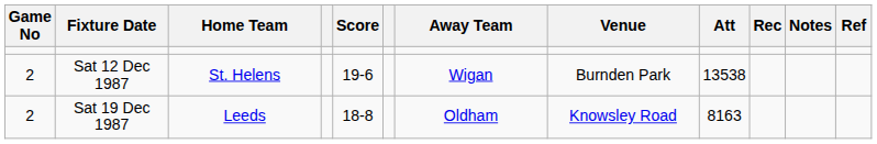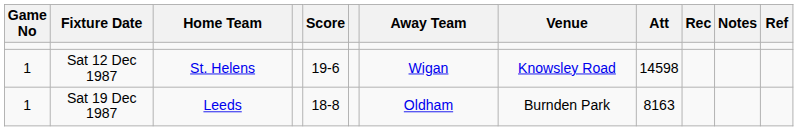Sat 12 Dec 1987 | Game No: 2 -> 1
Sat 12 Dec 1987 | Venue: Burnden Park -> Knowsley Road
Sat 12 Dec 1987 | Att: 13538 -> 14598
Sat 19 Dec 1987 | Game No: 2 -> 1
Sat 19 Dec 1987 | Venue: Knowsley Road -> Burnden Park
